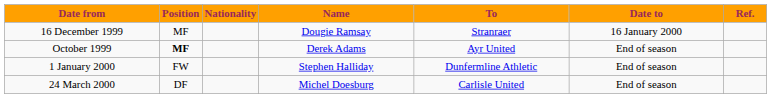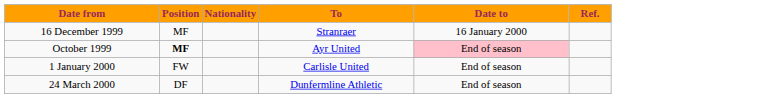- column: Name | Dougie Ramsay | Derek Adams | Stephen Halliday | Michel Doesburg
October 1999 | Date to: no background -> pink background
1 January 2000 | To: Dunfermline Athletic -> Carlisle United
24 March 2000 | To: Carlisle United -> Dunfermline Athletic
